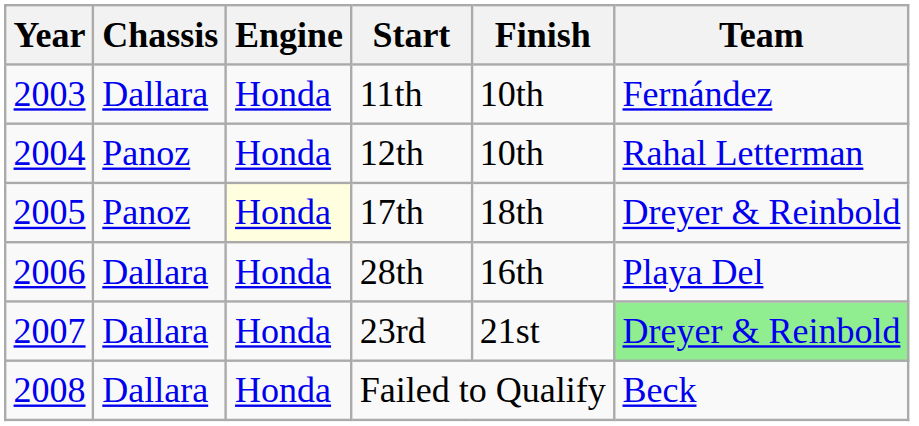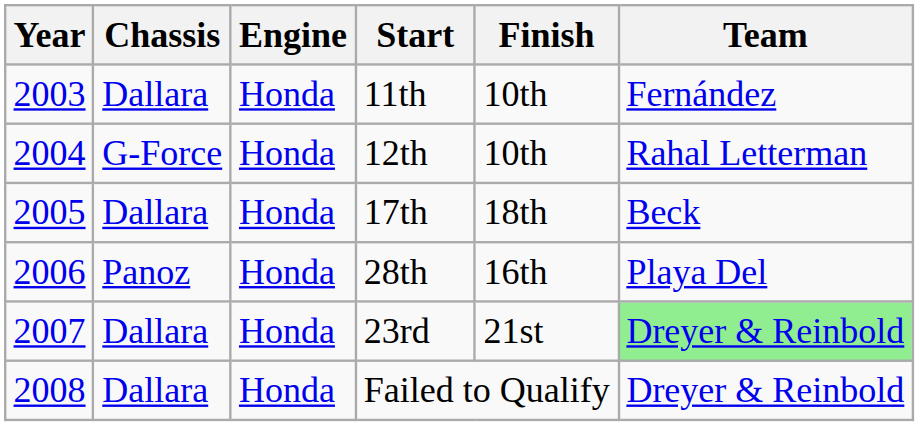12th | Chassis: Panoz -> G-Force
17th | Chassis: Panoz -> Dallara
17th | Engine: lightyellow background -> no background
17th | Team: Dreyer & Reinbold -> Beck
28th | Chassis: Dallara -> Panoz
Failed to Qualify | Team: Beck -> Dreyer & Reinbold
